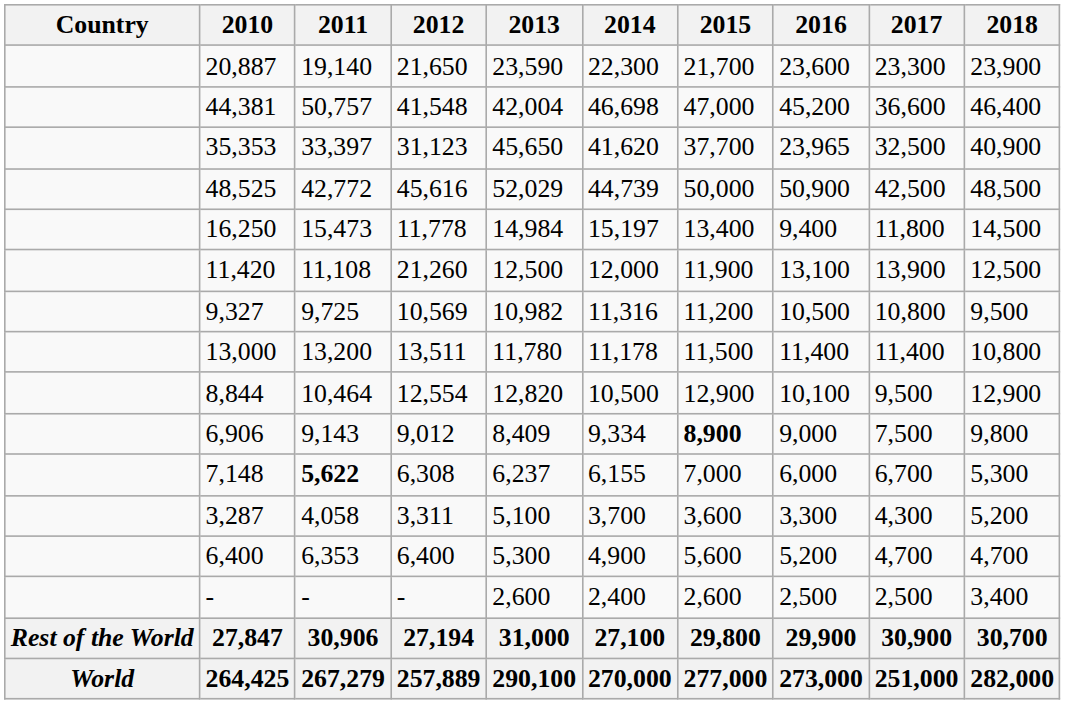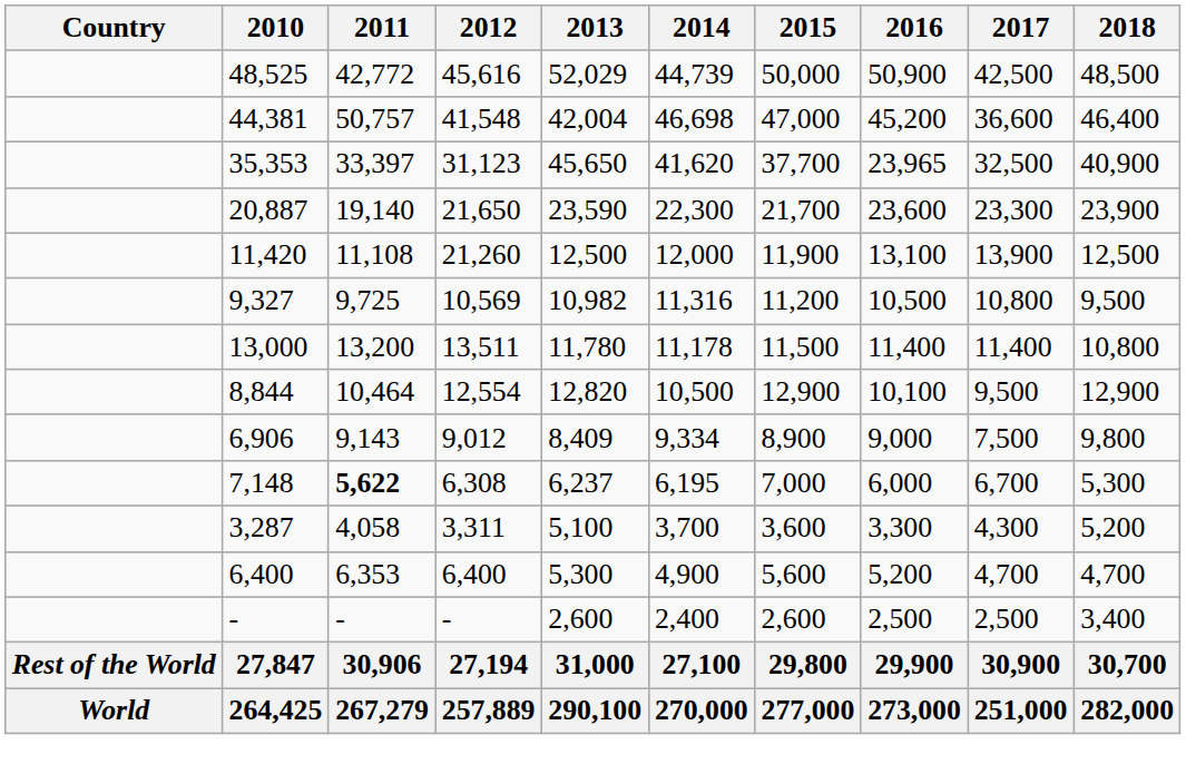rows swapped: 48,525 <-> 20,887
- row: 16,250 | 15,473 | 11,778 | 14,984 | 15,197 | 13,400 | 9,400 | 11,800 | 14,500
6,906 | 2015: bold -> normal
7,148 | 2014: 6,155 -> 6,195
